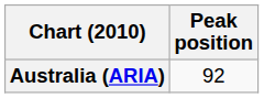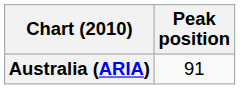Australia (ARIA) | Peak position: 92 -> 91
